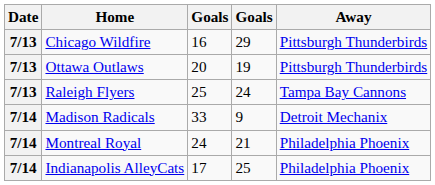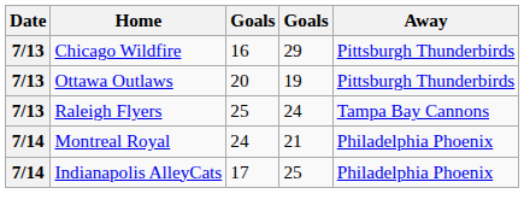- row: 7/14 | Madison Radicals | 33 | 9 | Detroit Mechanix
